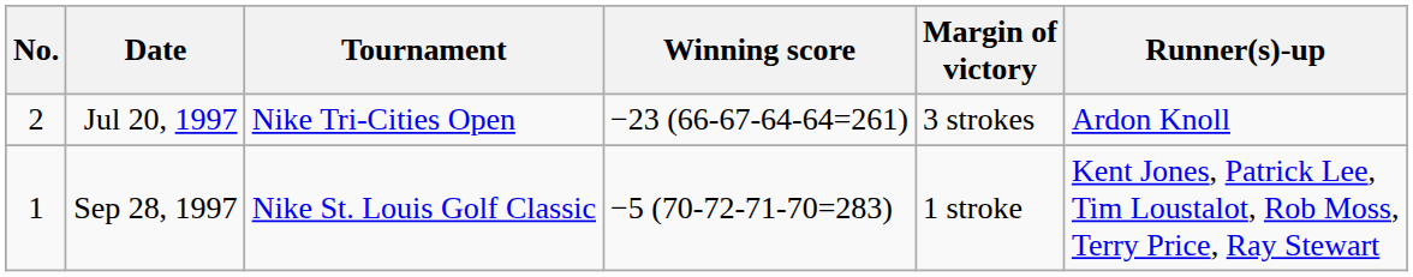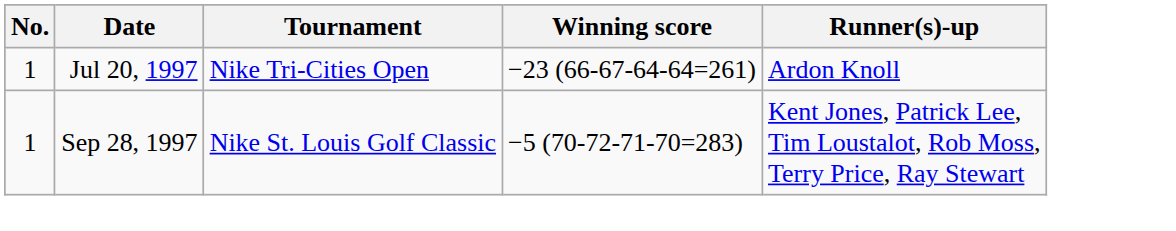- column: Margin of victory | 3 strokes | 1 stroke
Jul 20, 1997 | No.: 2 -> 1
